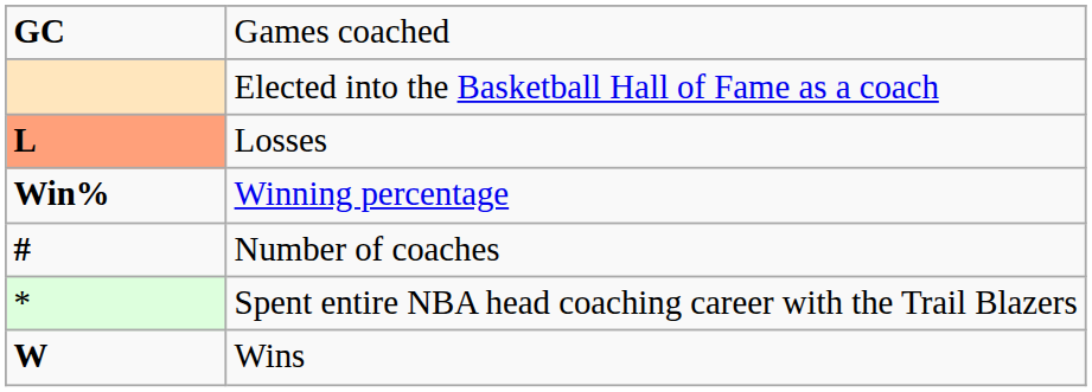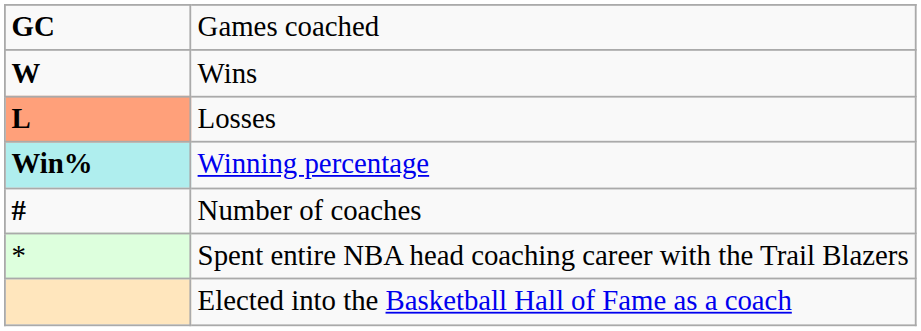rows swapped: Wins <-> Elected into the Basketball Hall of Fame as a coach
Winning percentage | column 1: no background -> paleturquoise background
